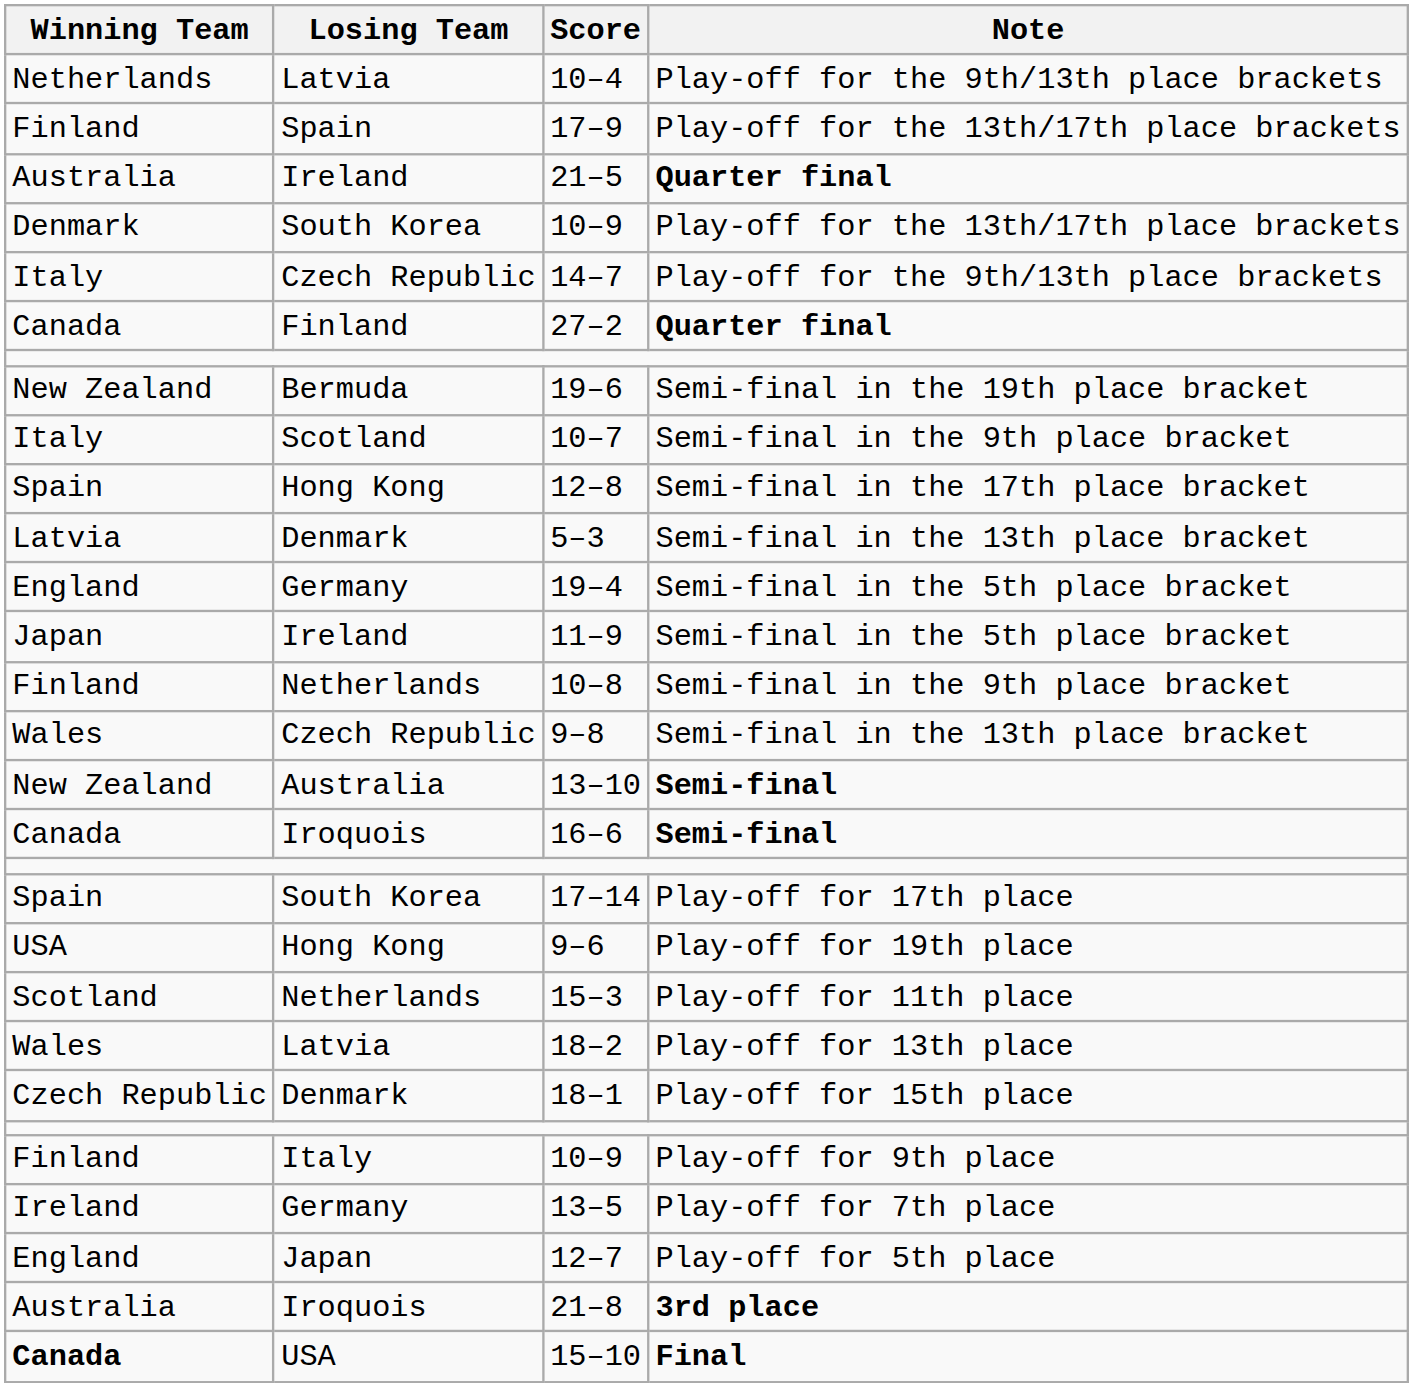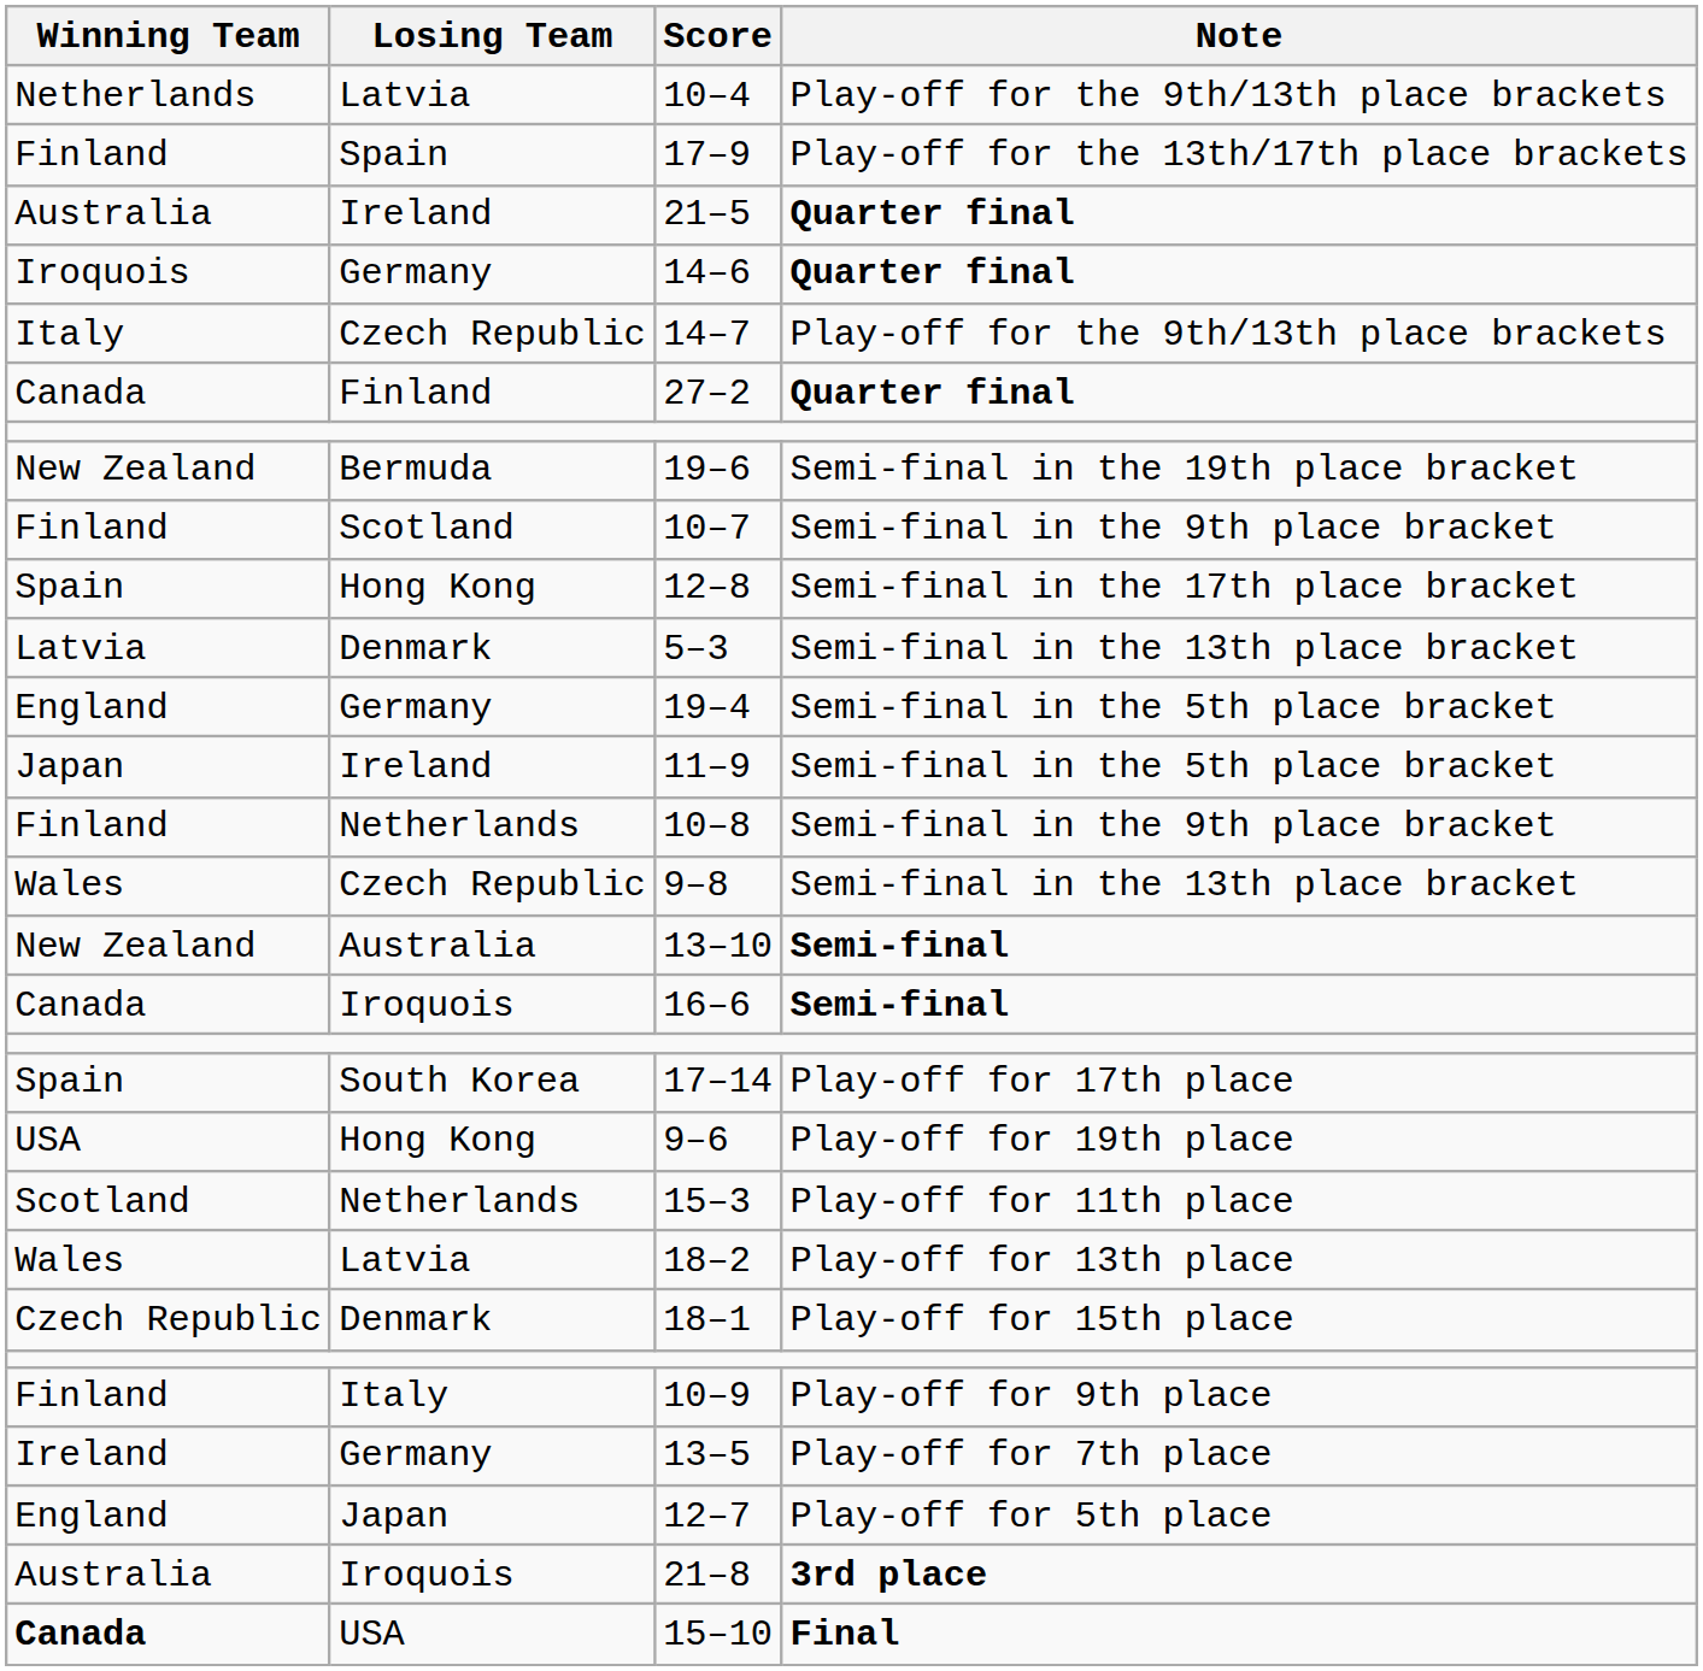+ row: Iroquois | Germany | 14–6 | Quarter final
- row: Denmark | South Korea | 10–9 | Play-off for the 13th/17th place brackets
10–7 | Winning Team: Italy -> Finland
